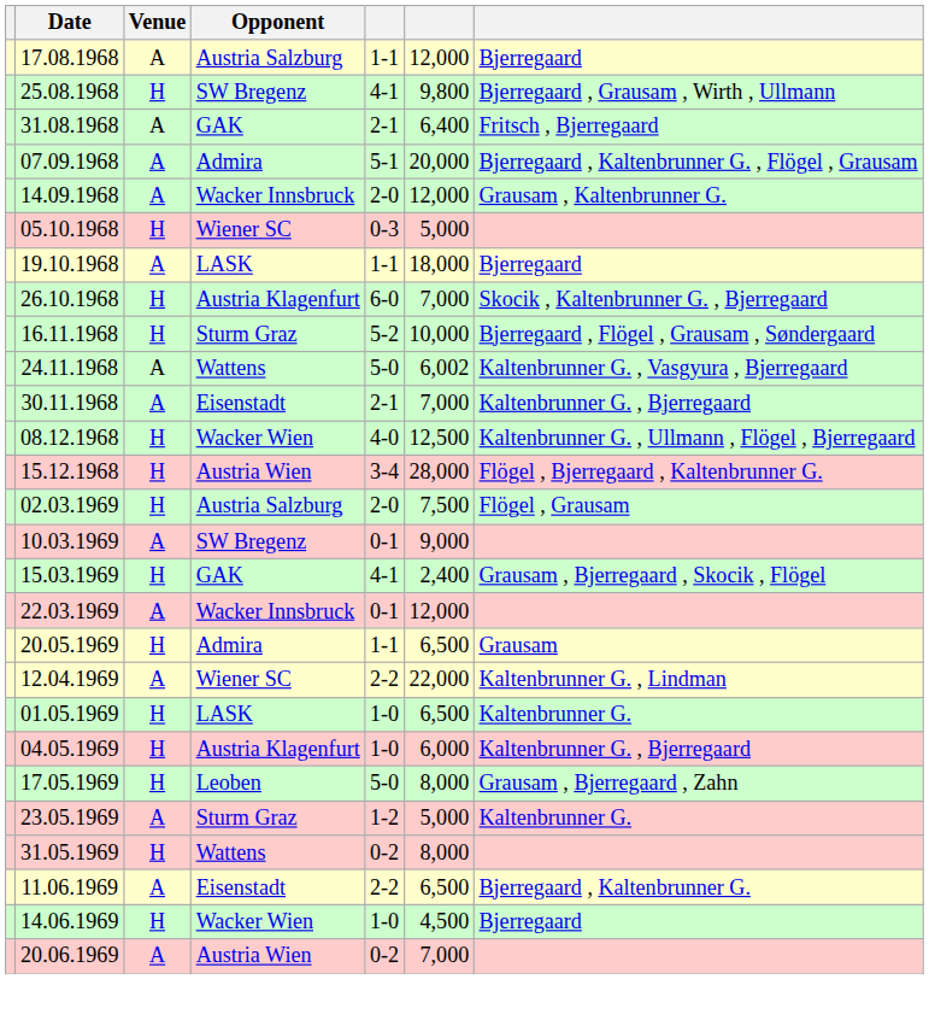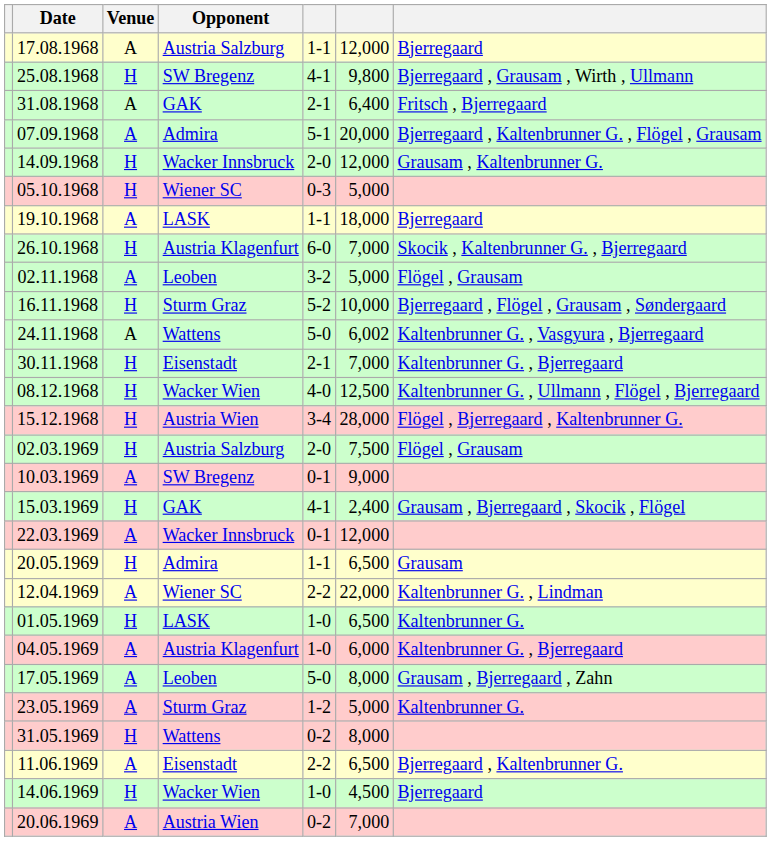14.09.1968 | Venue: A -> H
+ row: 02.11.1968 | A | Leoben | 3-2 | 5,000 | Flögel , Grausam
30.11.1968 | Venue: A -> H
04.05.1969 | Venue: H -> A
17.05.1969 | Venue: H -> A
